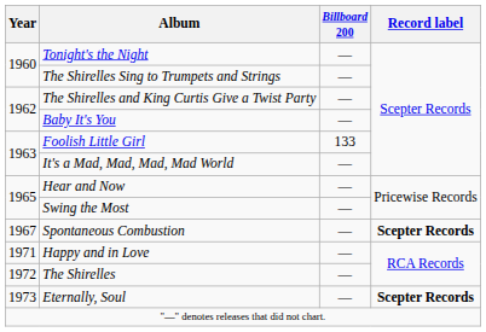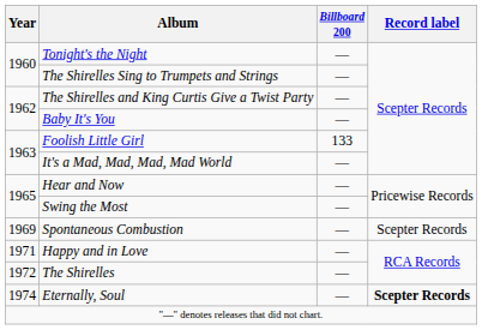Spontaneous Combustion | Year: 1967 -> 1969
Spontaneous Combustion | Record label: bold -> normal
Eternally, Soul | Year: 1973 -> 1974
